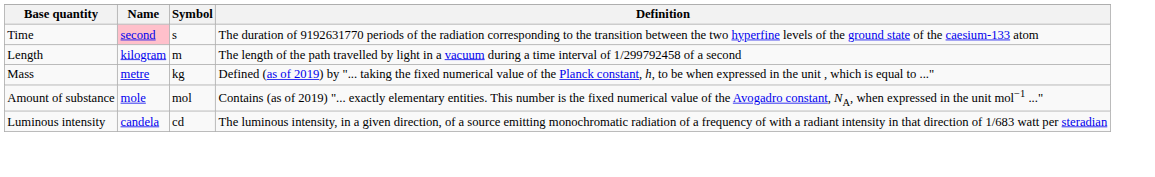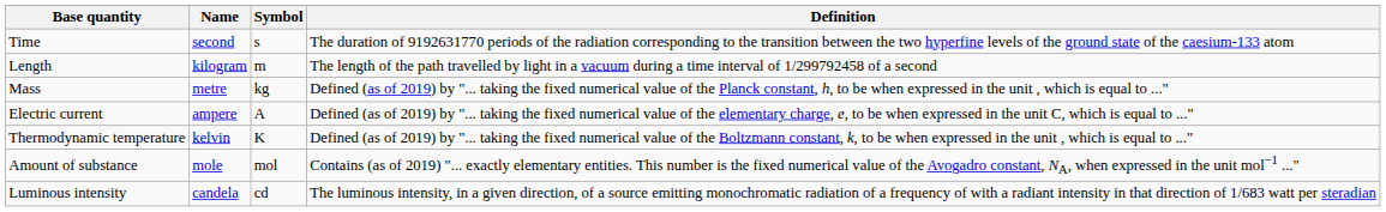Time | Name: pink background -> no background
+ row: Electric current | ampere | A | Defined (as of 2019) by "... taking the fixed numerical value of the elementary charge, e, to be when expressed in the unit C, which is equal to ..."
+ row: Thermodynamic temperature | kelvin | K | Defined (as of 2019) by "... taking the fixed numerical value of the Boltzmann constant, k, to be when expressed in the unit , which is equal to ..."
